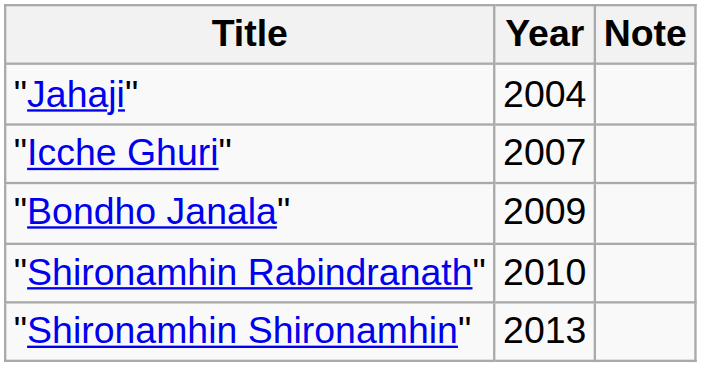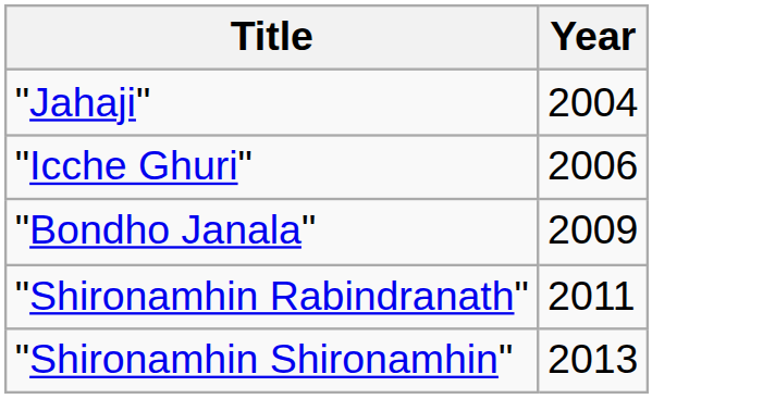- column: Note
"Icche Ghuri" | Year: 2007 -> 2006
"Shironamhin Rabindranath" | Year: 2010 -> 2011
